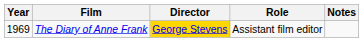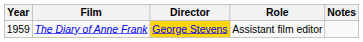The Diary of Anne Frank | Year: 1969 -> 1959
